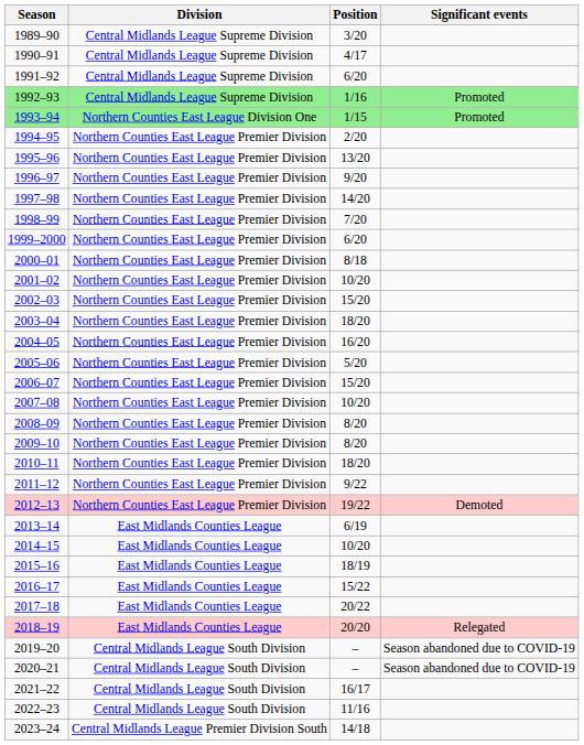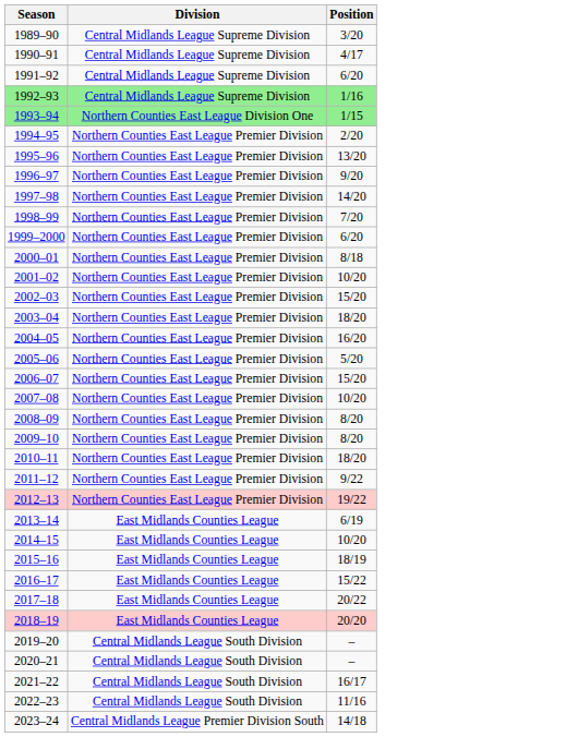- column: Significant events | Promoted | Promoted | Demoted | Relegated | Season abandoned due to COVID-19 | Season abandoned due to COVID-19
